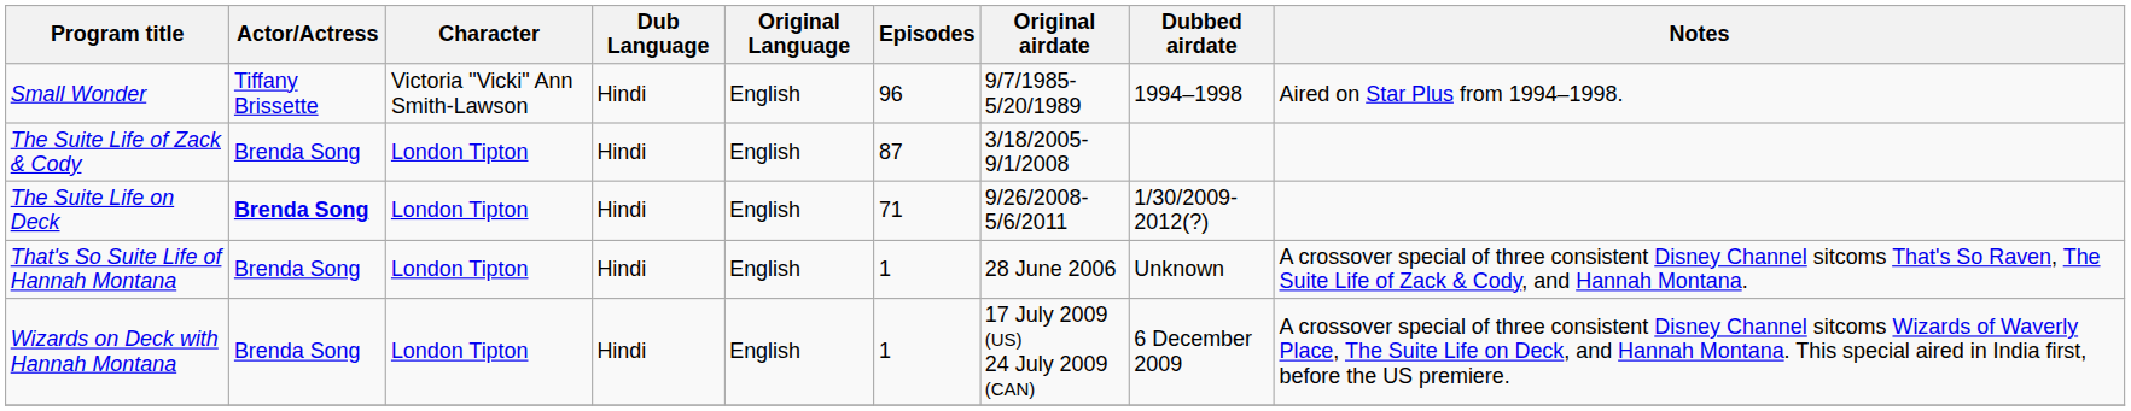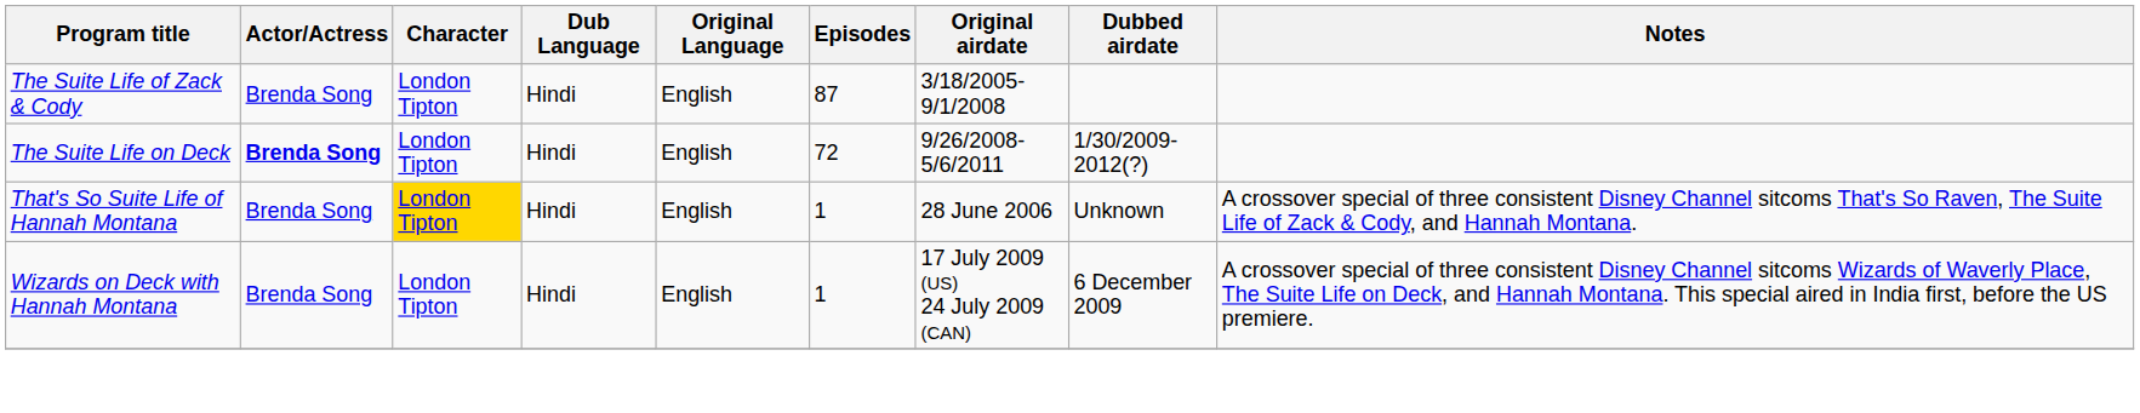- row: Small Wonder | Tiffany Brissette | Victoria "Vicki" Ann Smith-Lawson | Hindi | English | 96 | 9/7/1985-5/20/1989 | 1994–1998 | Aired on Star Plus from 1994–1998.
The Suite Life on Deck | Episodes: 71 -> 72
That's So Suite Life of Hannah Montana | Character: no background -> gold background
